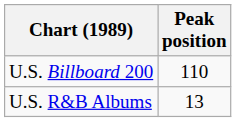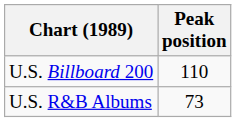U.S. R&B Albums | Peak position: 13 -> 73
